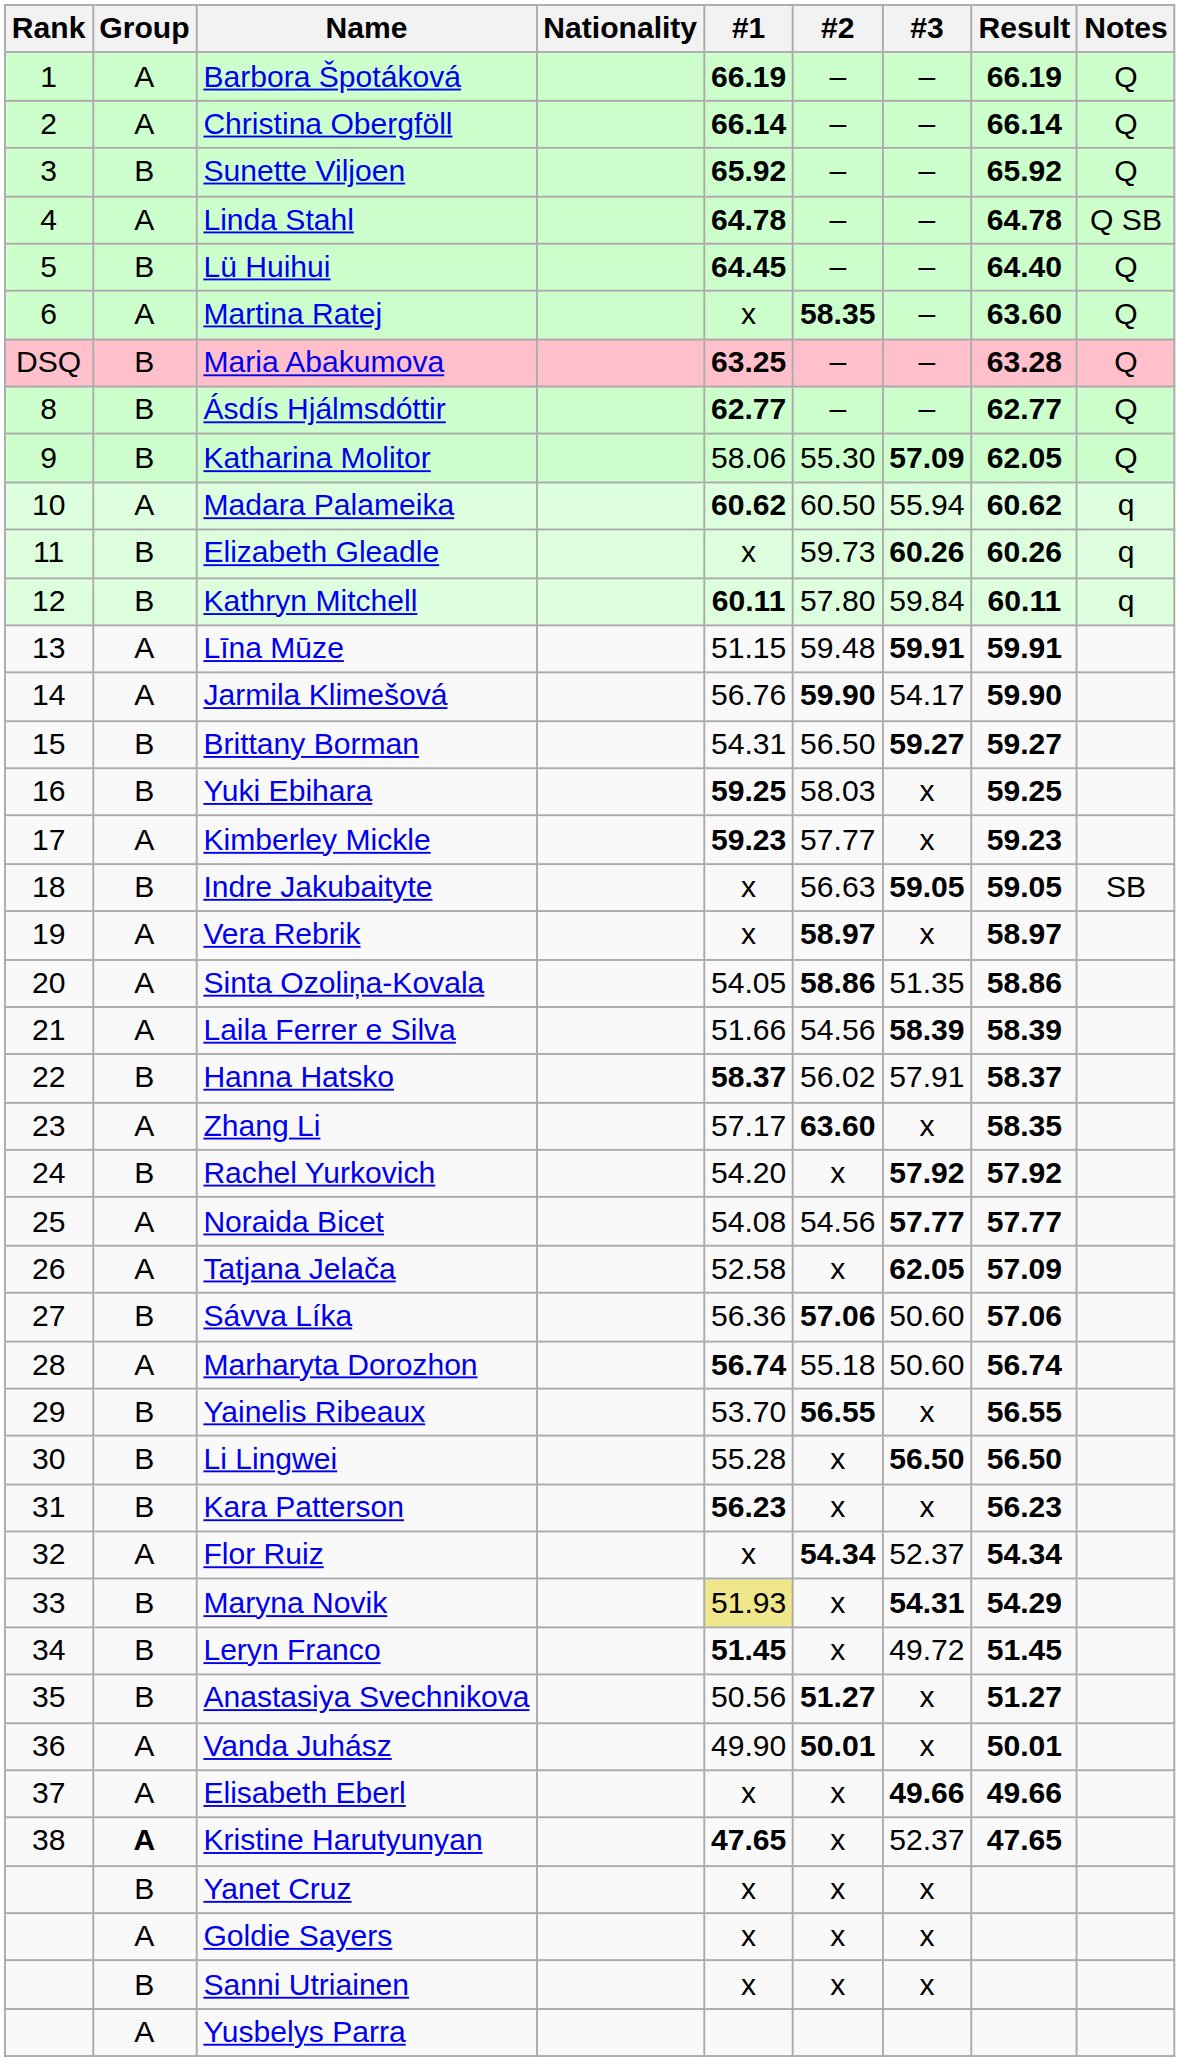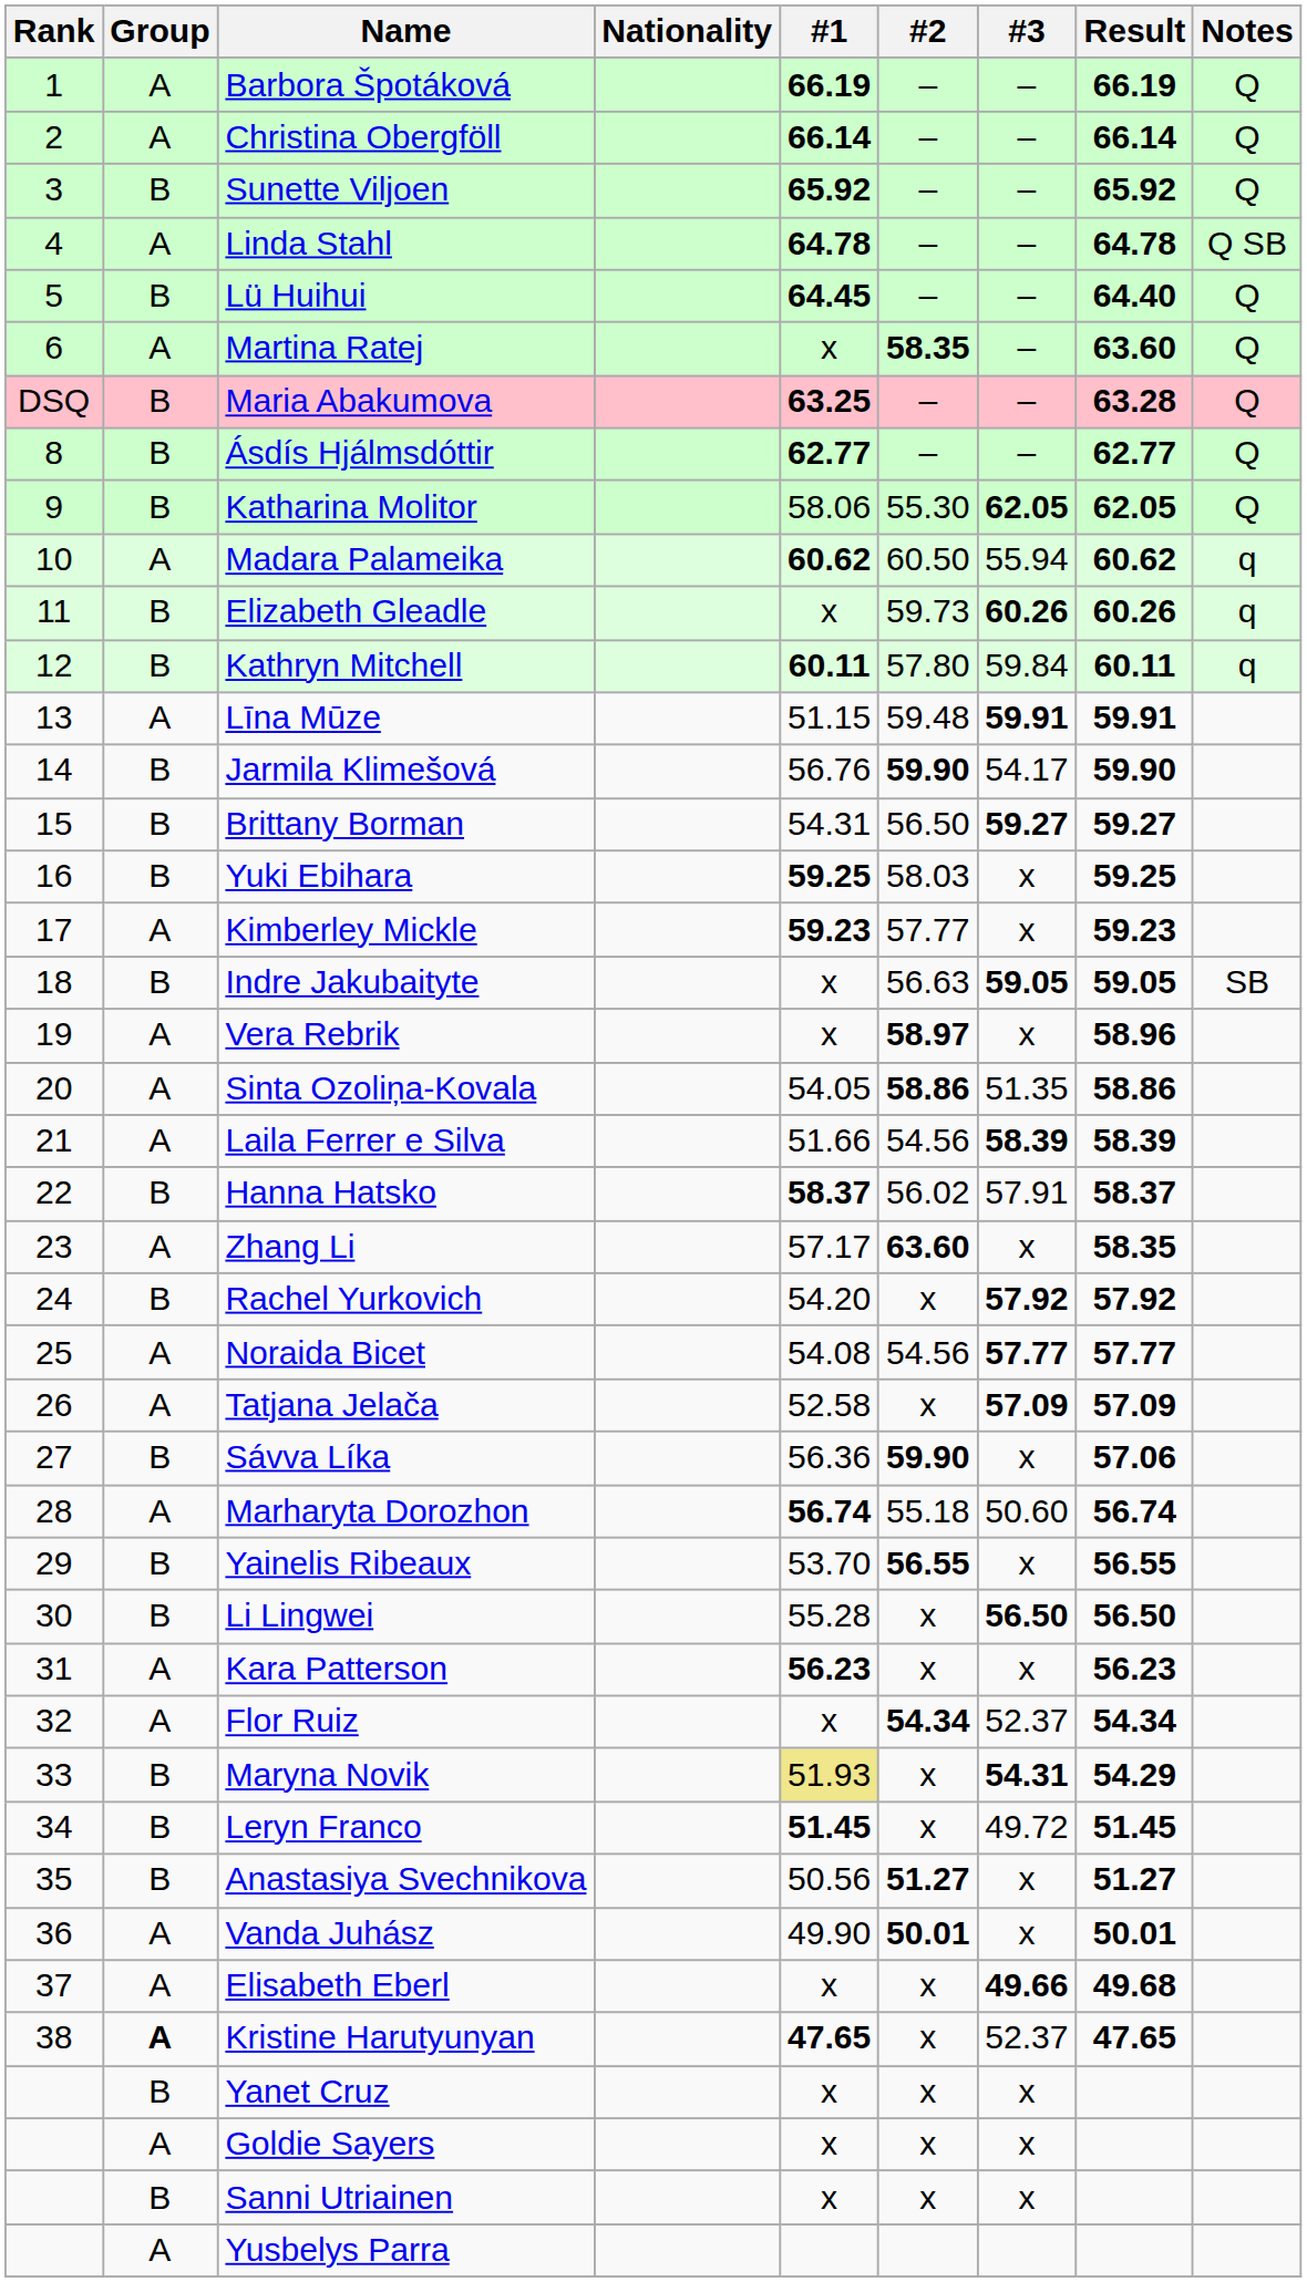Katharina Molitor | #3: 57.09 -> 62.05
Jarmila Klimešová | Group: A -> B
Vera Rebrik | Result: 58.97 -> 58.96
Tatjana Jelača | #3: 62.05 -> 57.09
Sávva Líka | #2: 57.06 -> 59.90
Sávva Líka | #3: 50.60 -> x
Kara Patterson | Group: B -> A
Elisabeth Eberl | Result: 49.66 -> 49.68
